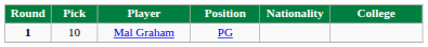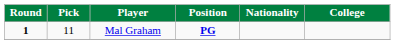Mal Graham | Pick: 10 -> 11
Mal Graham | Position: normal -> bold
